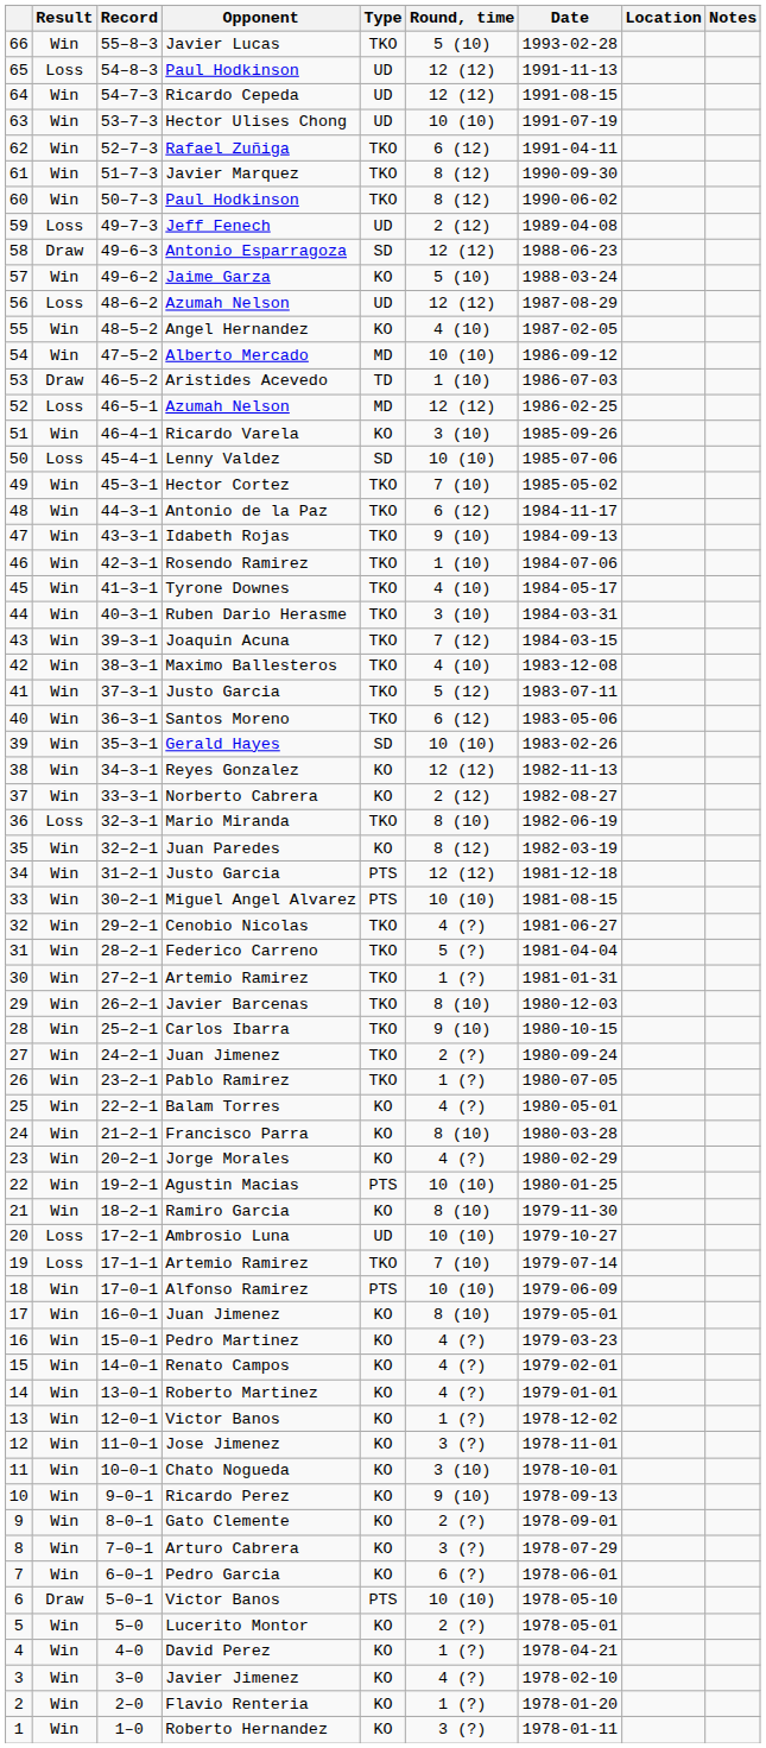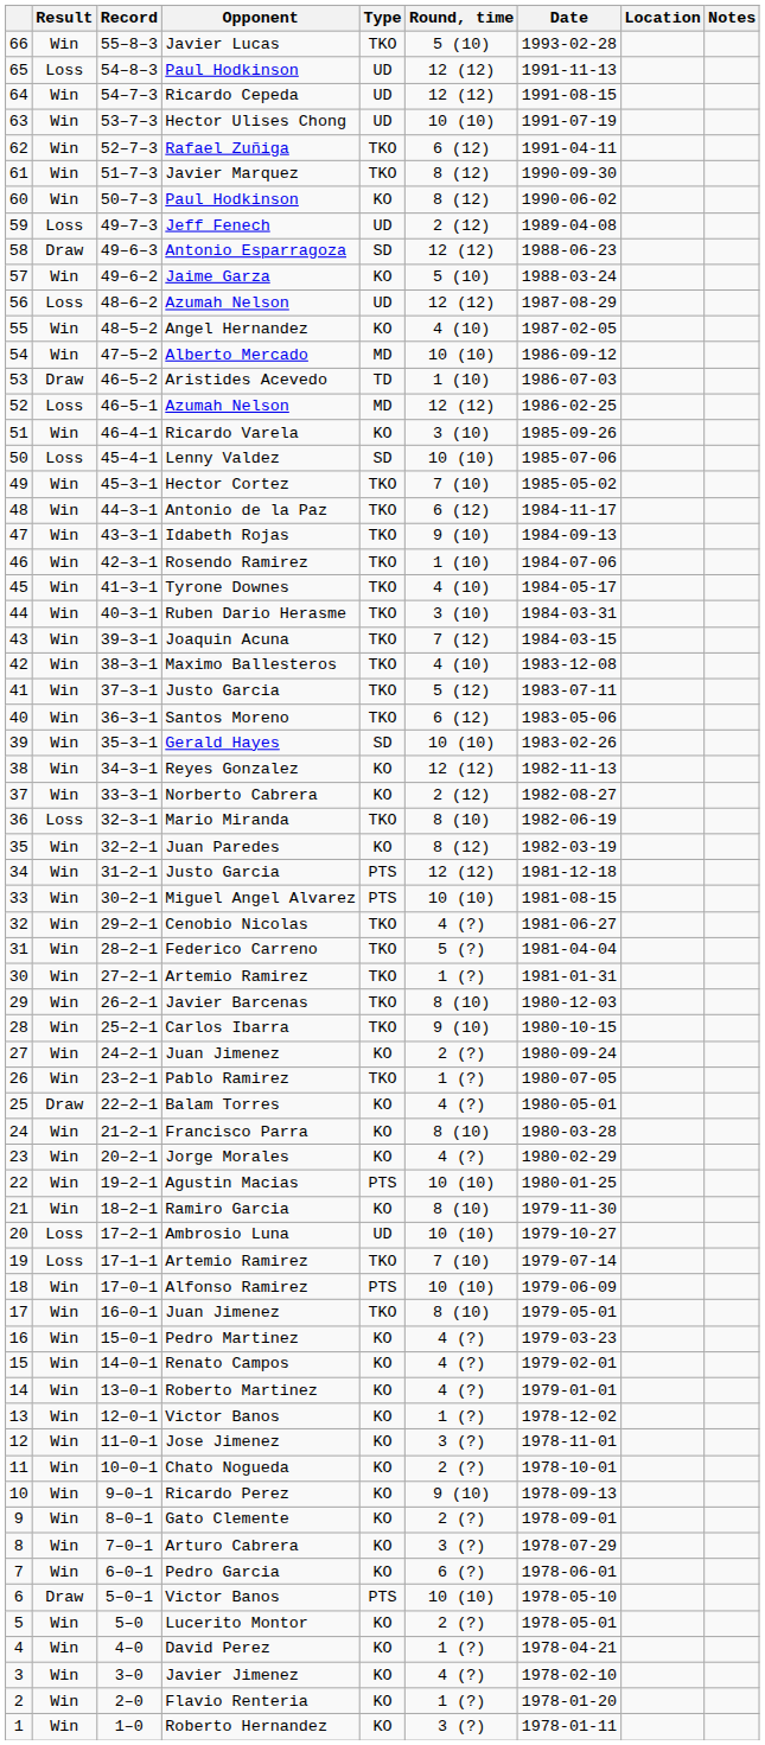60 / Paul Hodkinson | Type: TKO -> KO
27 / Juan Jimenez | Type: TKO -> KO
Balam Torres | Result: Win -> Draw
17 / Juan Jimenez | Type: KO -> TKO
Chato Nogueda | Round, time: 3 (10) -> 2 (?)
